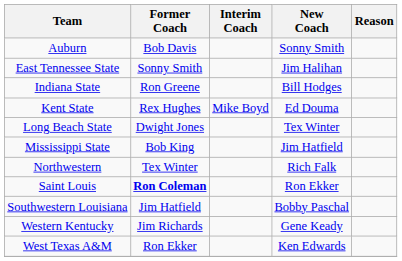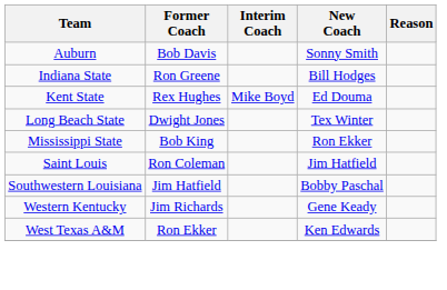- row: East Tennessee State | Sonny Smith | Jim Halihan
Mississippi State | New Coach: Jim Hatfield -> Ron Ekker
- row: Northwestern | Tex Winter | Rich Falk
Saint Louis | Former Coach: bold -> normal
Saint Louis | New Coach: Ron Ekker -> Jim Hatfield
